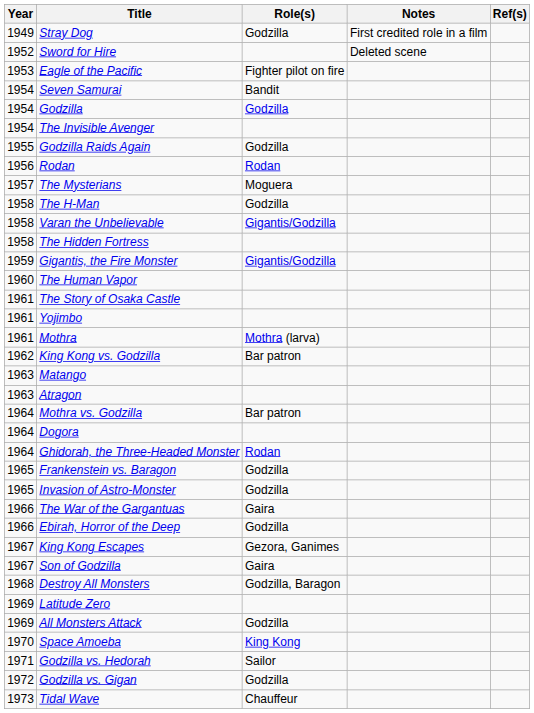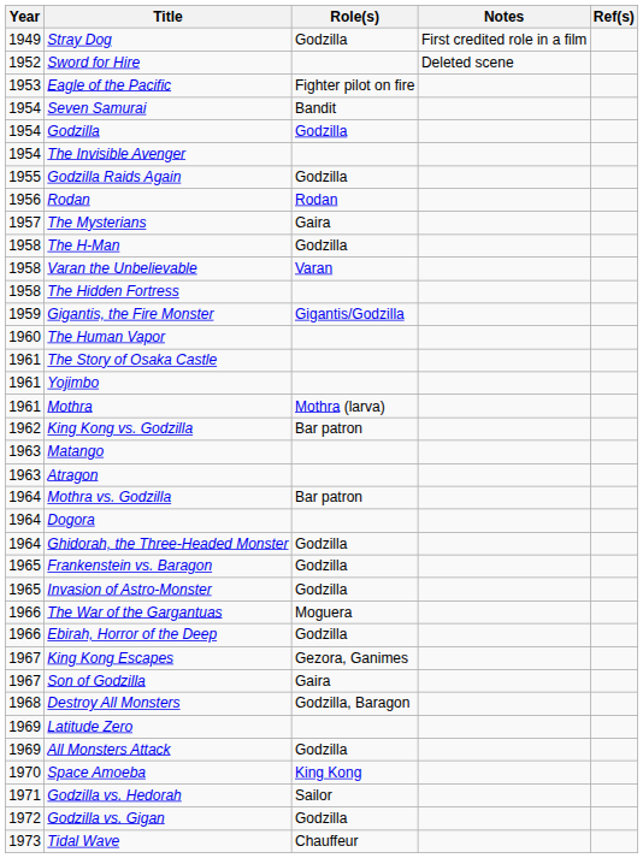The Mysterians | Role(s): Moguera -> Gaira
Varan the Unbelievable | Role(s): Gigantis/Godzilla -> Varan
Ghidorah, the Three-Headed Monster | Role(s): Rodan -> Godzilla
The War of the Gargantuas | Role(s): Gaira -> Moguera
